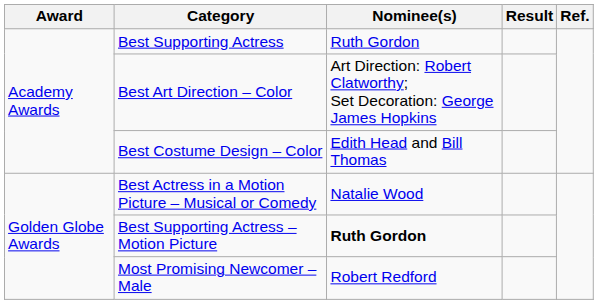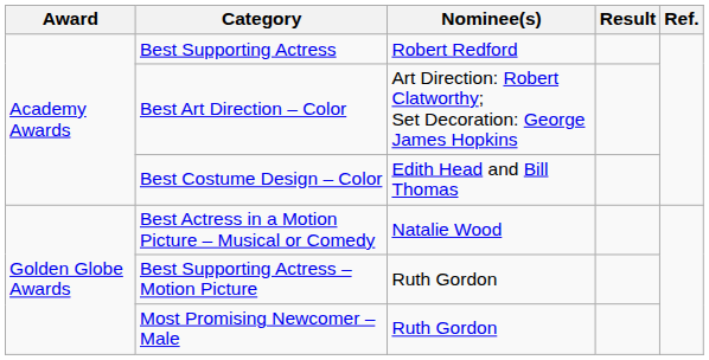Best Supporting Actress | Nominee(s): Ruth Gordon -> Robert Redford
Best Supporting Actress – Motion Picture | Nominee(s): bold -> normal
Most Promising Newcomer – Male | Nominee(s): Robert Redford -> Ruth Gordon
